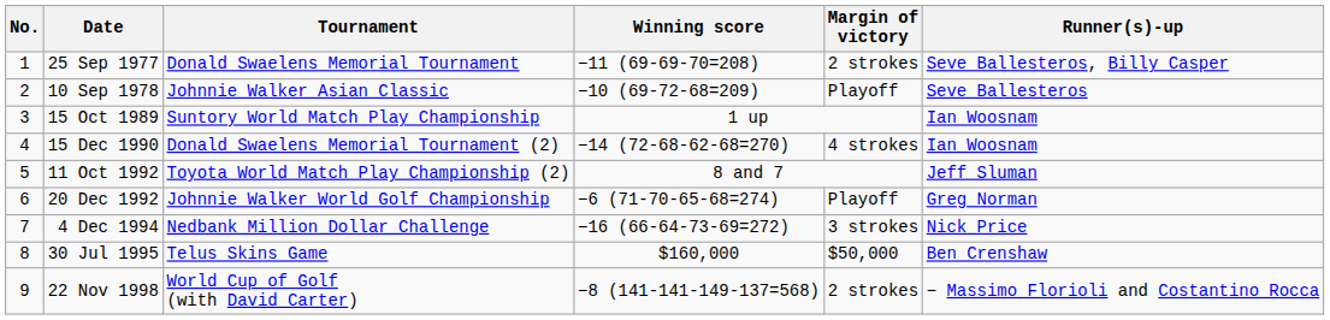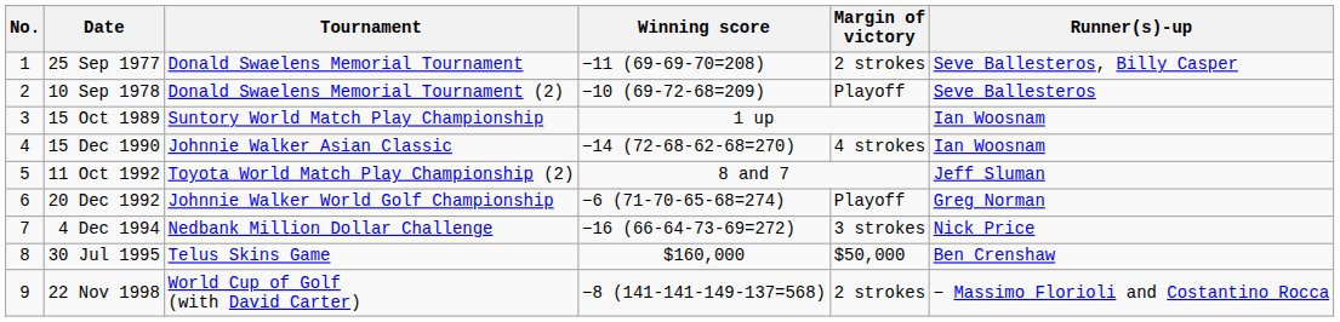10 Sep 1978 | Tournament: Johnnie Walker Asian Classic -> Donald Swaelens Memorial Tournament (2)
15 Dec 1990 | Tournament: Donald Swaelens Memorial Tournament (2) -> Johnnie Walker Asian Classic
